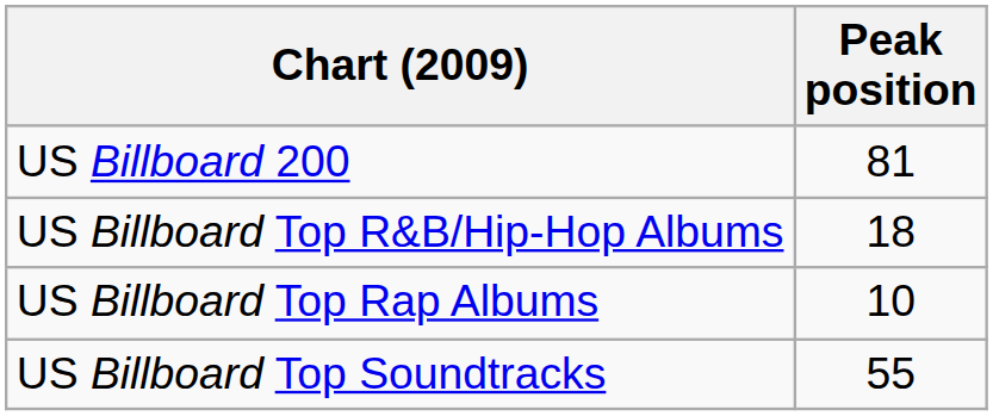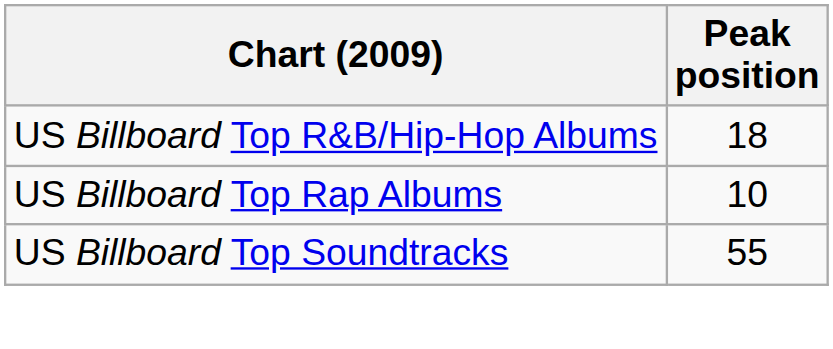- row: US Billboard 200 | 81
